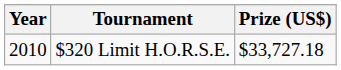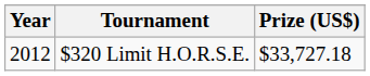$320 Limit H.O.R.S.E. | Year: 2010 -> 2012
